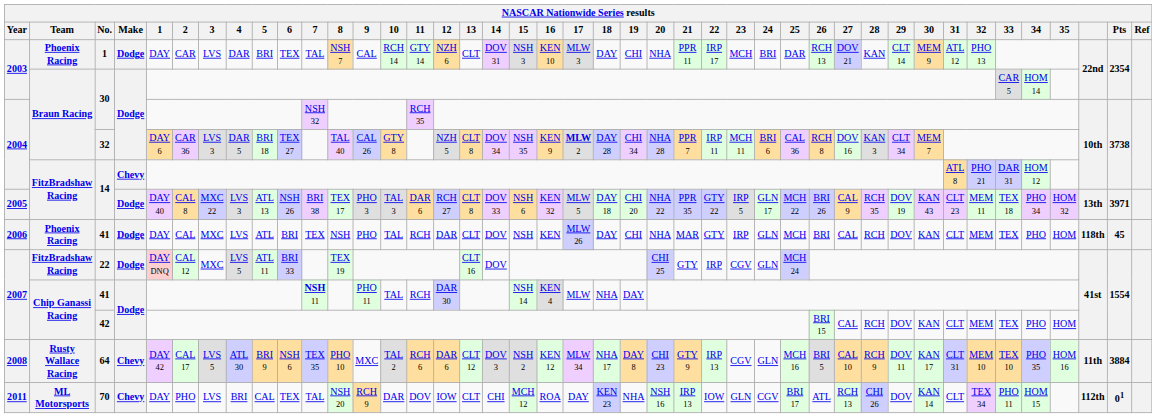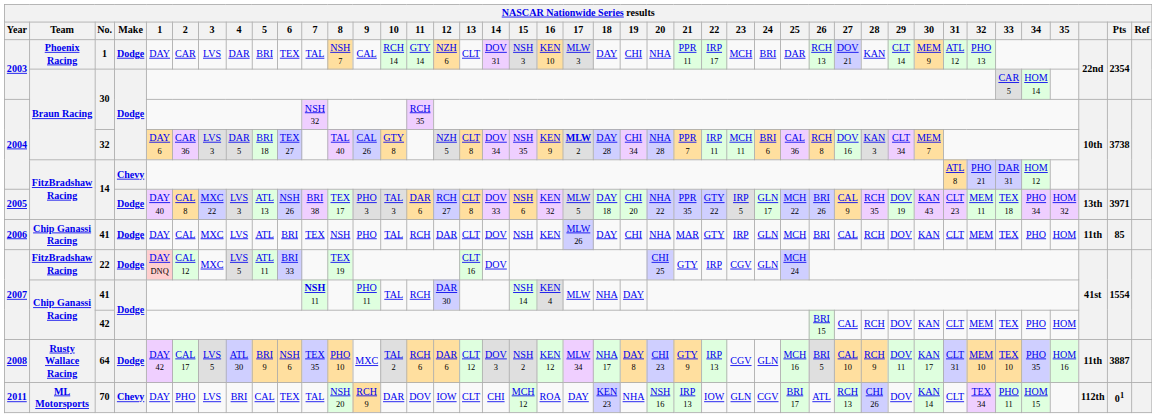2006 / 41 | Team: Phoenix Racing -> Chip Ganassi Racing
2006 / 41 | column 40: 118th -> 11th
2006 / 41 | Pts: 45 -> 85
64 | Make: Chevy -> Dodge
64 | Pts: 3884 -> 3887
